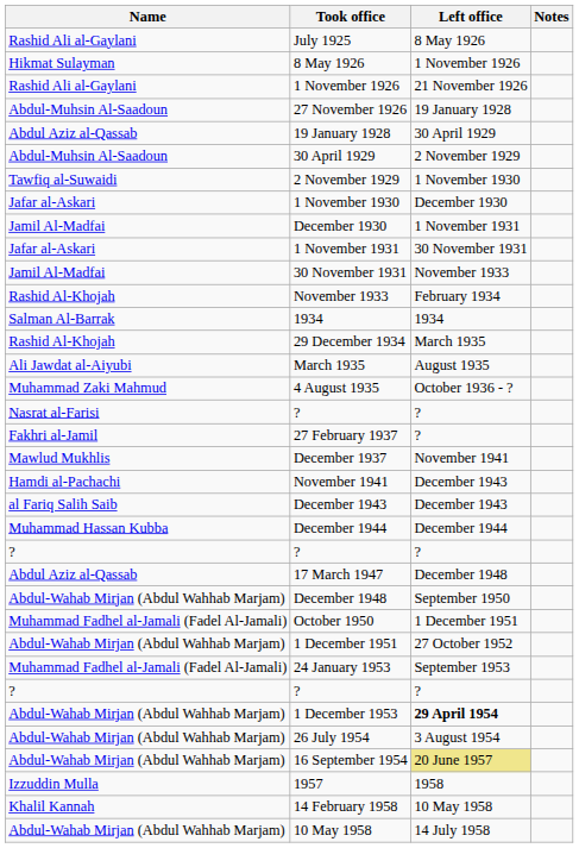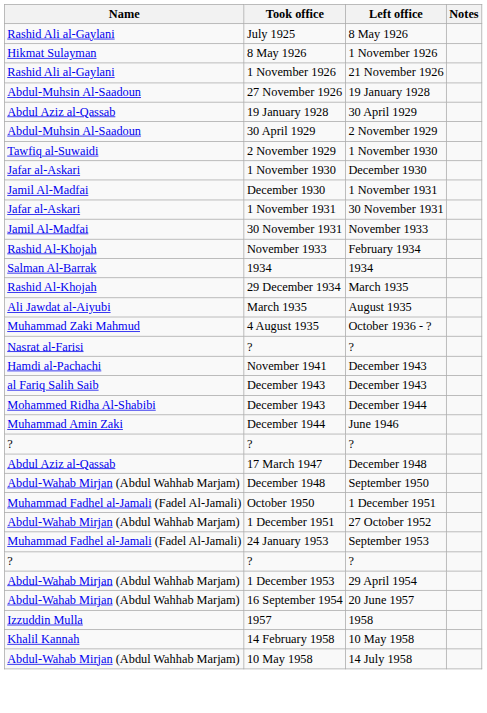- row: Fakhri al-Jamil | 27 February 1937 | ?
- row: Mawlud Mukhlis | December 1937 | November 1941
+ row: Mohammed Ridha Al-Shabibi | December 1943 | December 1944
- row: Muhammad Hassan Kubba | December 1944 | December 1944
+ row: Muhammad Amin Zaki | December 1944 | June 1946
1 December 1953 | Left office: bold -> normal
- row: Abdul-Wahab Mirjan (Abdul Wahhab Marjam) | 26 July 1954 | 3 August 1954
16 September 1954 | Left office: khaki background -> no background
